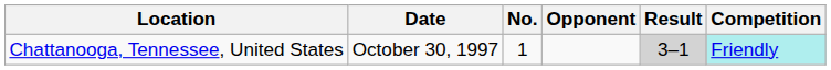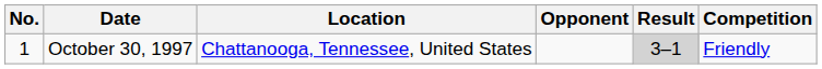columns swapped: No. <-> Location
October 30, 1997 | Competition: paleturquoise background -> no background
